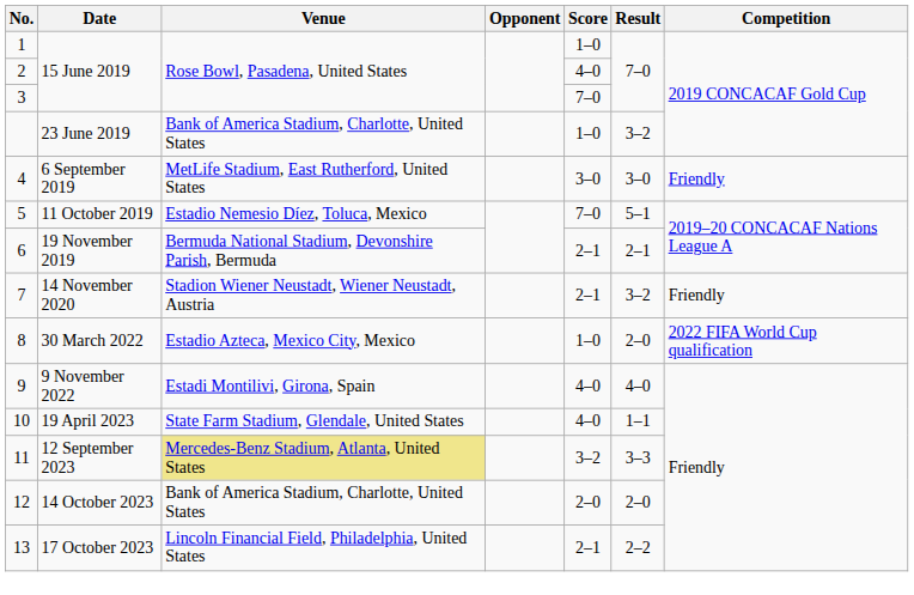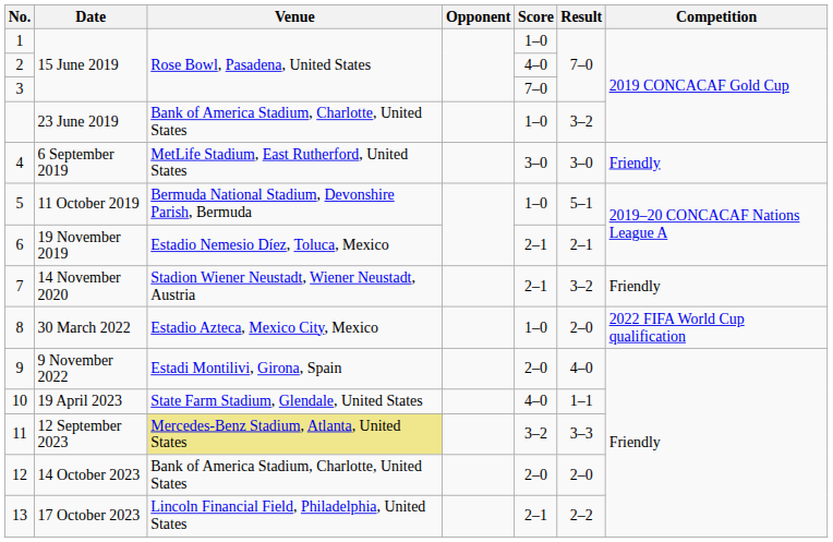5 | Venue: Estadio Nemesio Díez, Toluca, Mexico -> Bermuda National Stadium, Devonshire Parish, Bermuda
5 | Score: 7–0 -> 1–0
6 | Venue: Bermuda National Stadium, Devonshire Parish, Bermuda -> Estadio Nemesio Díez, Toluca, Mexico
9 | Score: 4–0 -> 2–0
